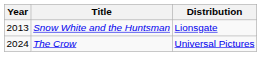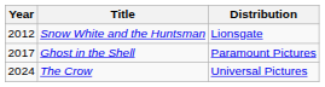Snow White and the Huntsman | Year: 2013 -> 2012
+ row: 2017 | Ghost in the Shell | Paramount Pictures
